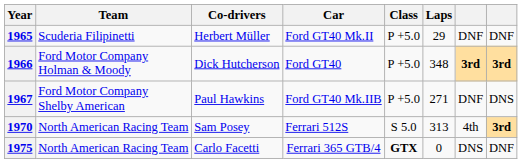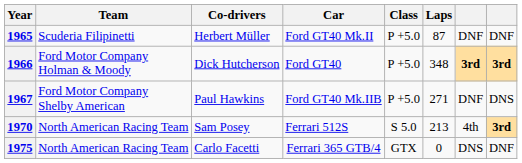1965 | Laps: 29 -> 87
1970 | Laps: 313 -> 213
1975 | Class: bold -> normal
